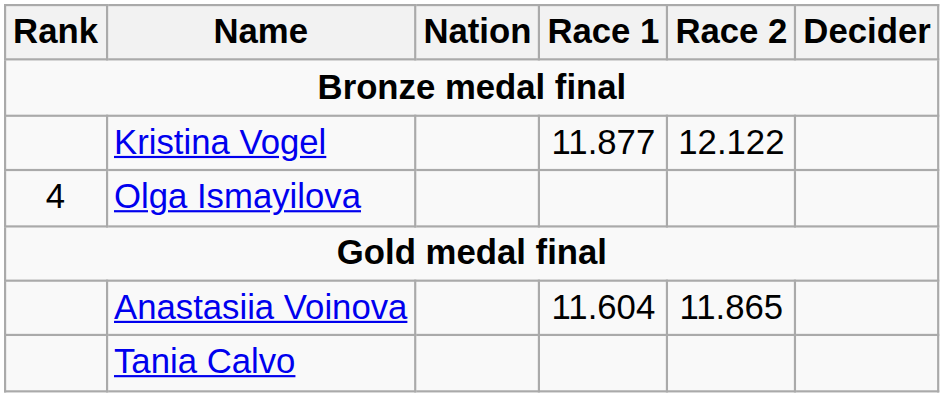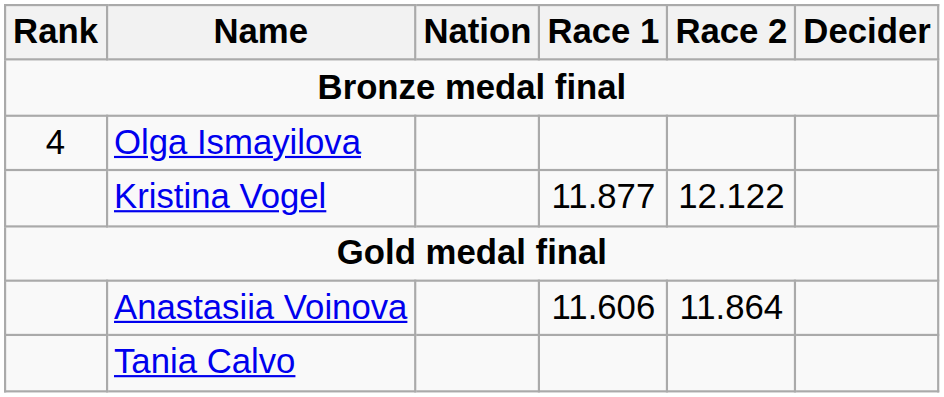rows swapped: Kristina Vogel <-> Olga Ismayilova
Anastasiia Voinova | Race 1: 11.604 -> 11.606
Anastasiia Voinova | Race 2: 11.865 -> 11.864
